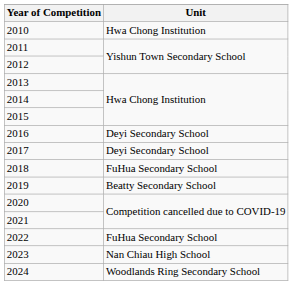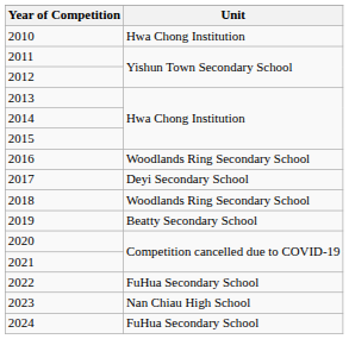2016 | Unit: Deyi Secondary School -> Woodlands Ring Secondary School
2018 | Unit: FuHua Secondary School -> Woodlands Ring Secondary School
2024 | Unit: Woodlands Ring Secondary School -> FuHua Secondary School
